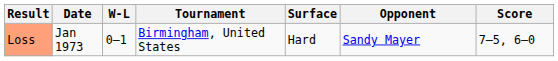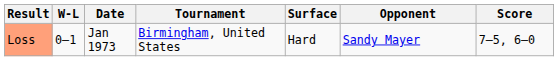columns swapped: W-L <-> Date
